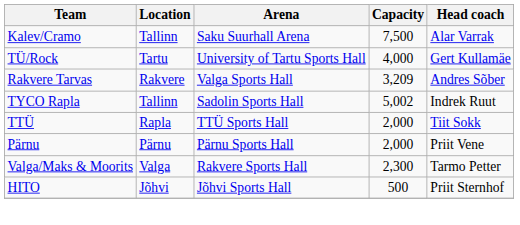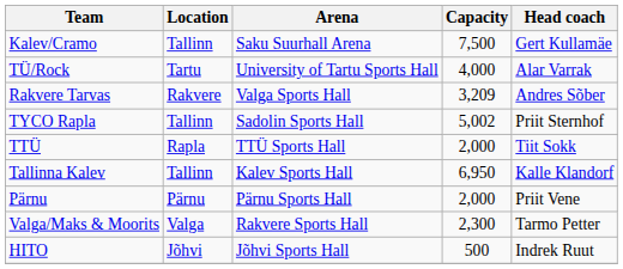Kalev/Cramo | Head coach: Alar Varrak -> Gert Kullamäe
TÜ/Rock | Head coach: Gert Kullamäe -> Alar Varrak
TYCO Rapla | Head coach: Indrek Ruut -> Priit Sternhof
+ row: Tallinna Kalev | Tallinn | Kalev Sports Hall | 6,950 | Kalle Klandorf
HITO | Head coach: Priit Sternhof -> Indrek Ruut
